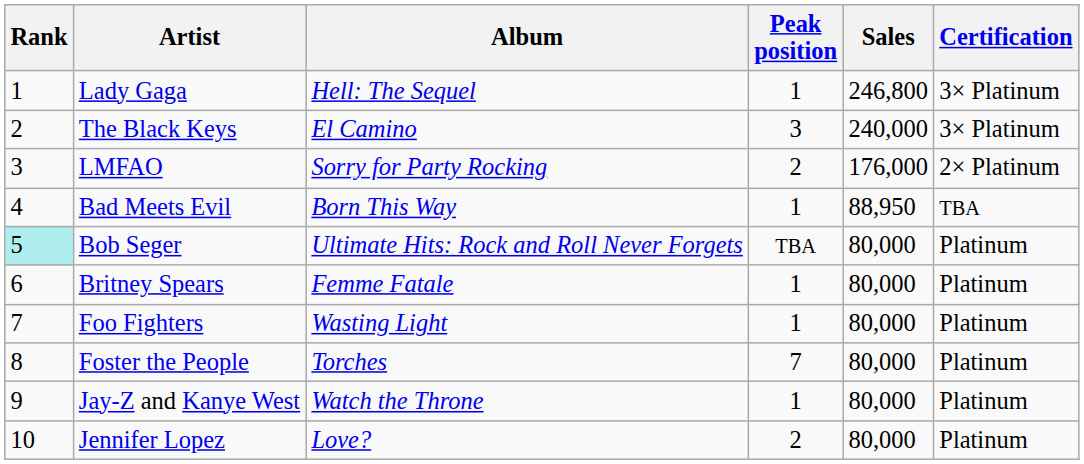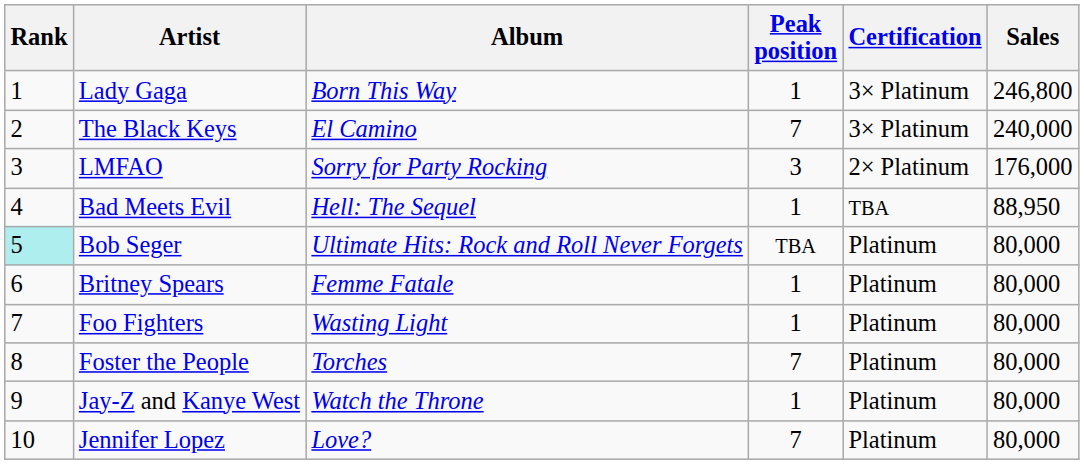columns swapped: Sales <-> Certification
Lady Gaga | Album: Hell: The Sequel -> Born This Way
The Black Keys | Peak position: 3 -> 7
LMFAO | Peak position: 2 -> 3
Bad Meets Evil | Album: Born This Way -> Hell: The Sequel
Jennifer Lopez | Peak position: 2 -> 7
